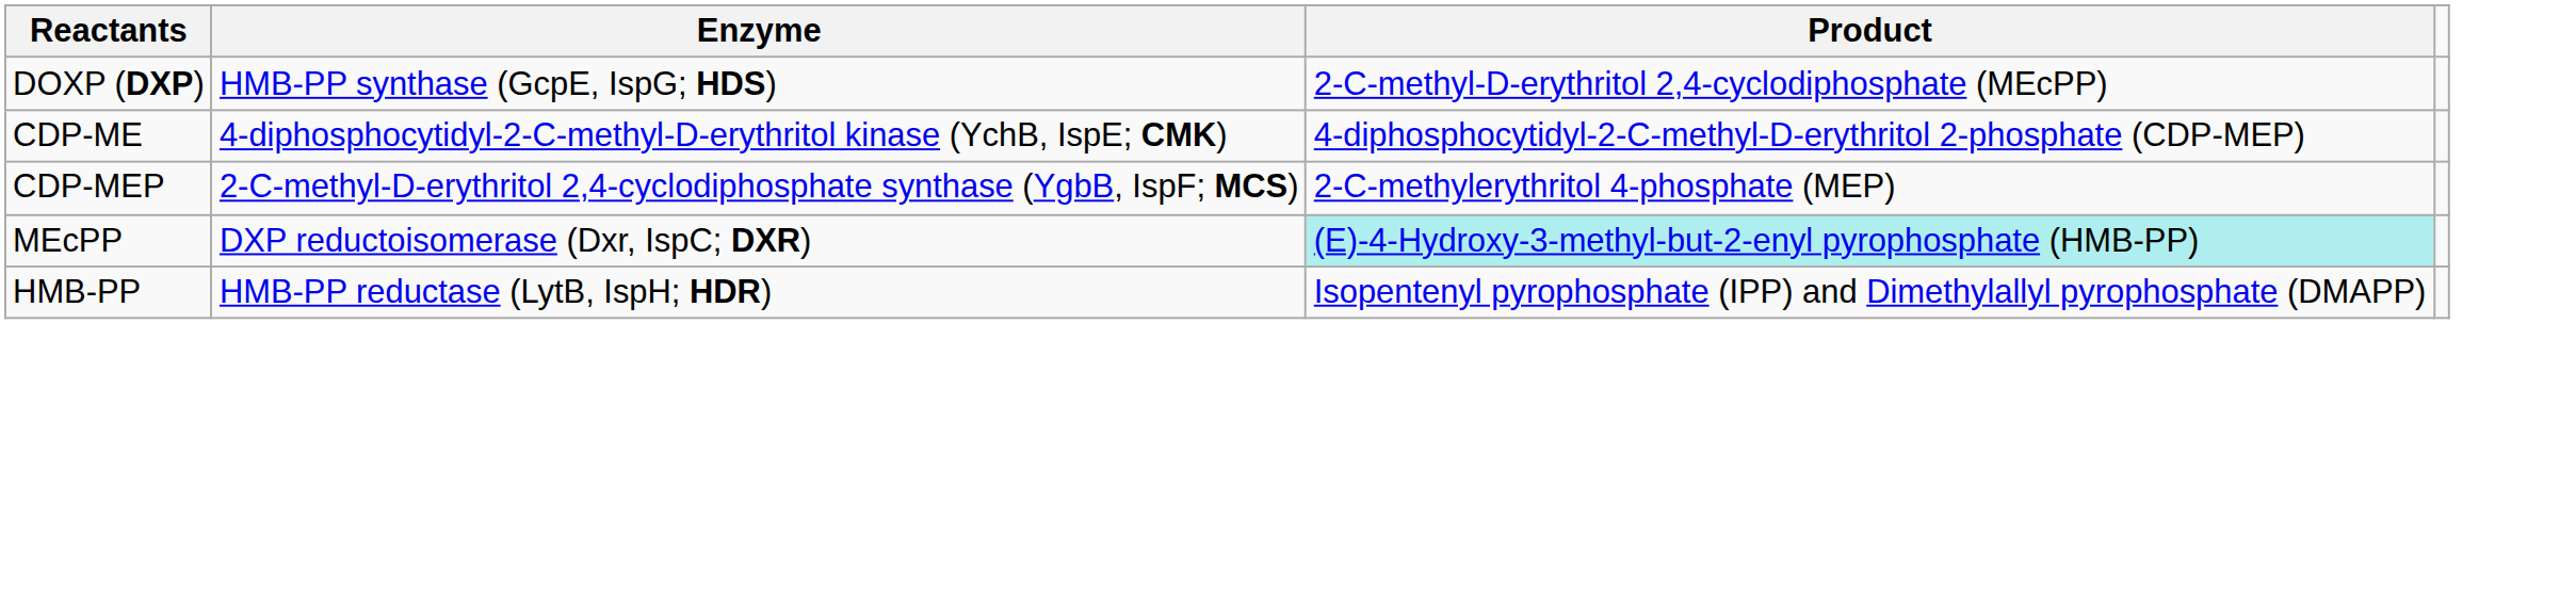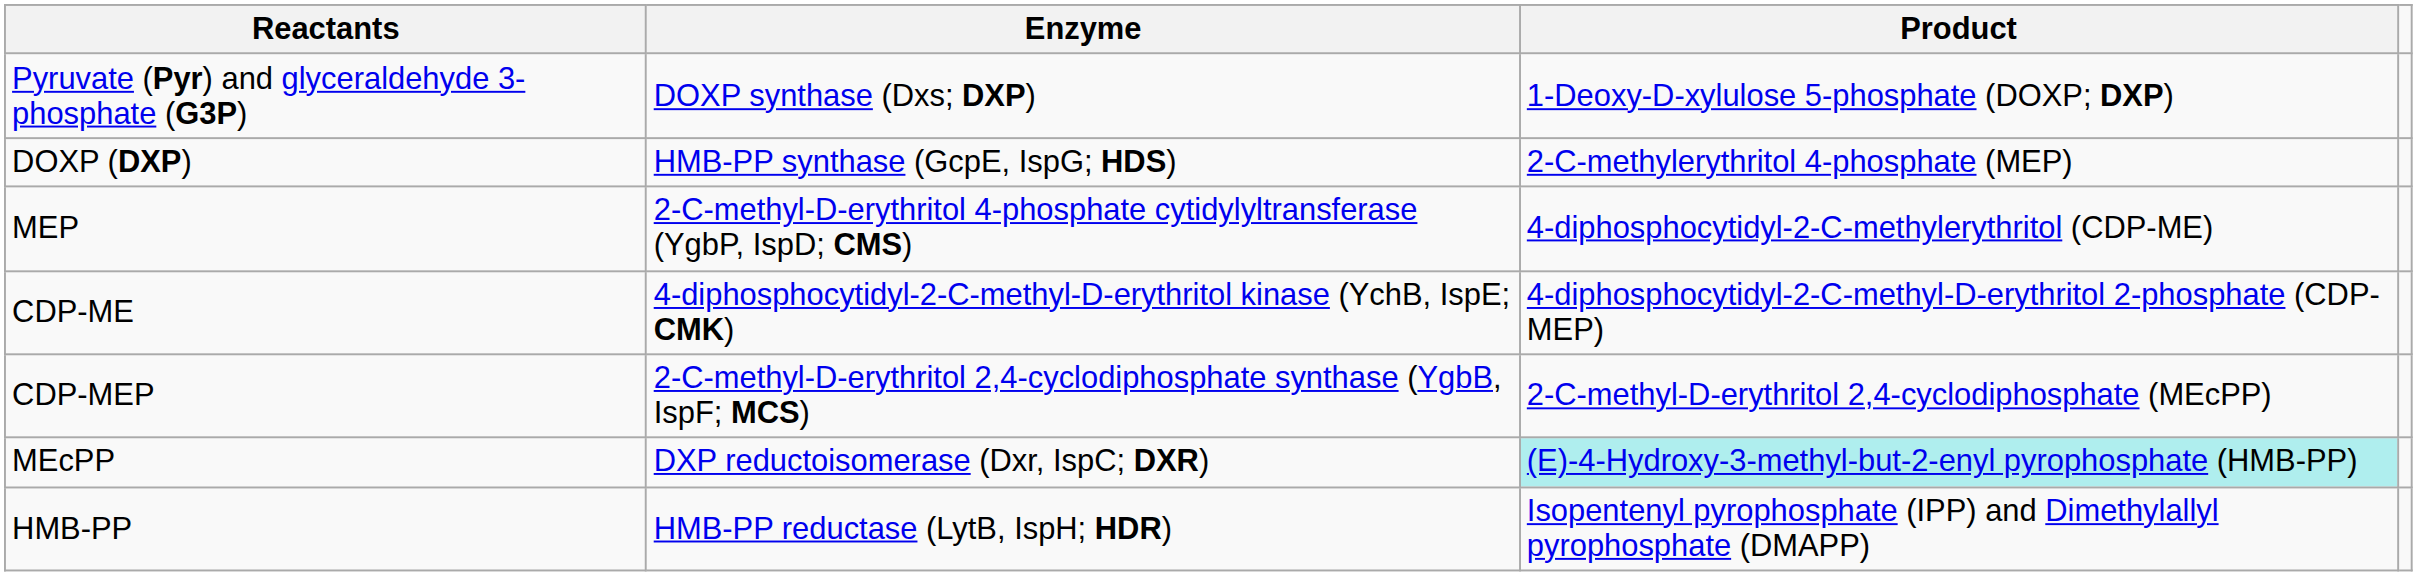+ row: Pyruvate (Pyr) and glyceraldehyde 3-phosphate (G3P) | DOXP synthase (Dxs; DXP) | 1-Deoxy-D-xylulose 5-phosphate (DOXP; DXP)
DOXP (DXP) | Product: 2-C-methyl-D-erythritol 2,4-cyclodiphosphate (MEcPP) -> 2-C-methylerythritol 4-phosphate (MEP)
+ row: MEP | 2-C-methyl-D-erythritol 4-phosphate cytidylyltransferase (YgbP, IspD; CMS) | 4-diphosphocytidyl-2-C-methylerythritol (CDP-ME)
CDP-MEP | Product: 2-C-methylerythritol 4-phosphate (MEP) -> 2-C-methyl-D-erythritol 2,4-cyclodiphosphate (MEcPP)
